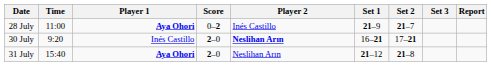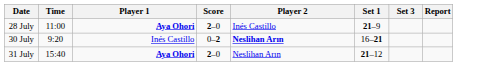- column: Set 2 | 21–7 | 17–21 | 21–8
28 July | Score: 0–2 -> 2–0
30 July | Score: 2–0 -> 0–2
